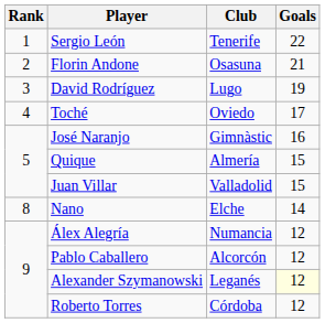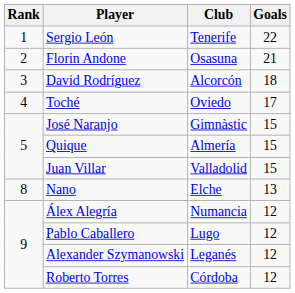David Rodríguez | Club: Lugo -> Alcorcón
David Rodríguez | Goals: 19 -> 18
José Naranjo | Goals: 16 -> 15
Nano | Goals: 14 -> 13
Pablo Caballero | Club: Alcorcón -> Lugo
Alexander Szymanowski | Goals: lightyellow background -> no background
